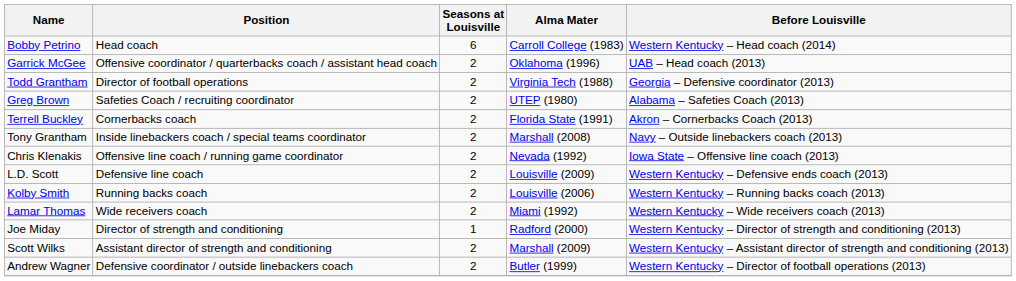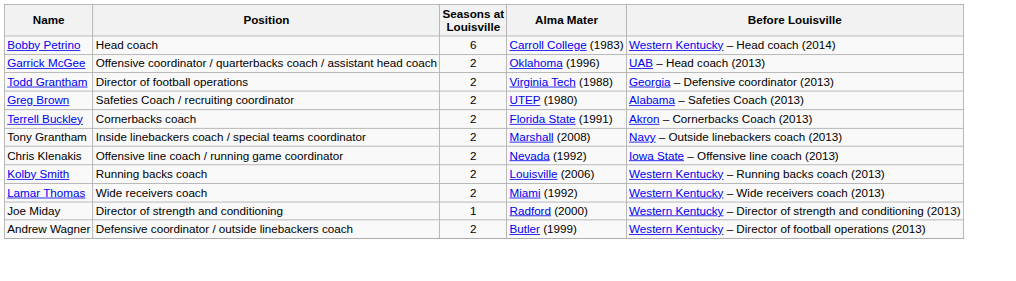- row: L.D. Scott | Defensive line coach | 2 | Louisville (2009) | Western Kentucky – Defensive ends coach (2013)
- row: Scott Wilks | Assistant director of strength and conditioning | 2 | Marshall (2009) | Western Kentucky – Assistant director of strength and conditioning (2013)
